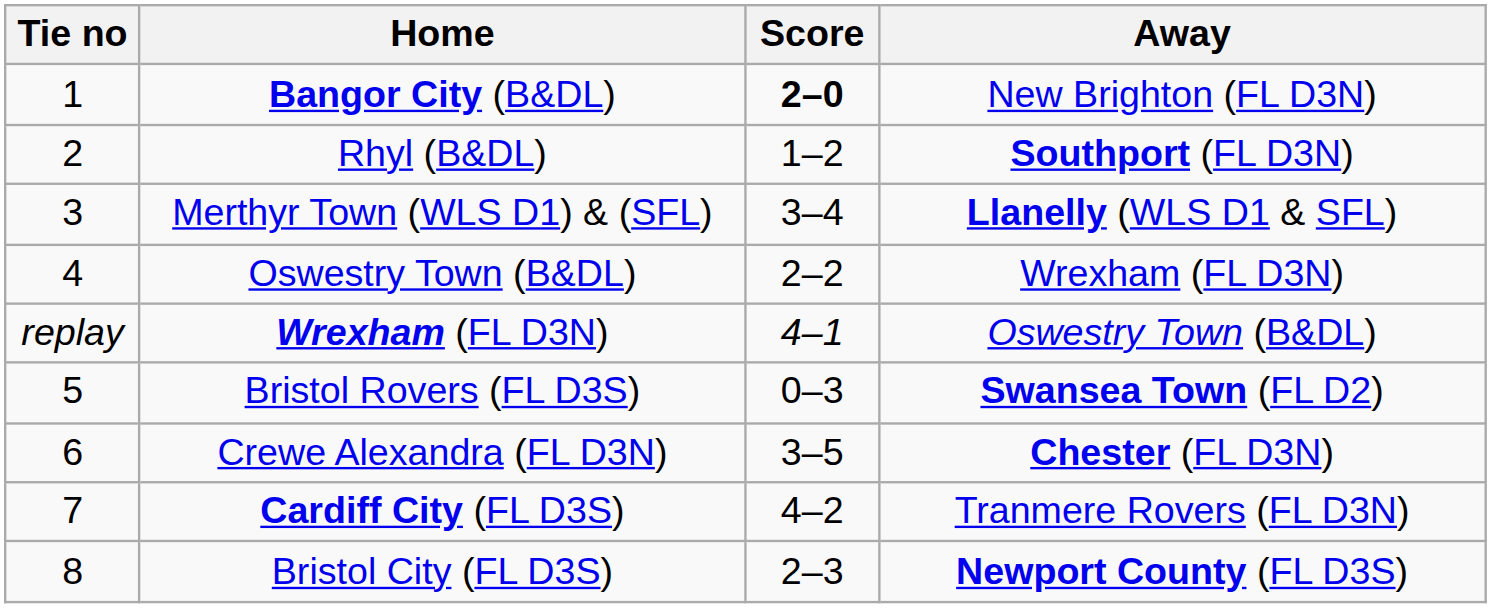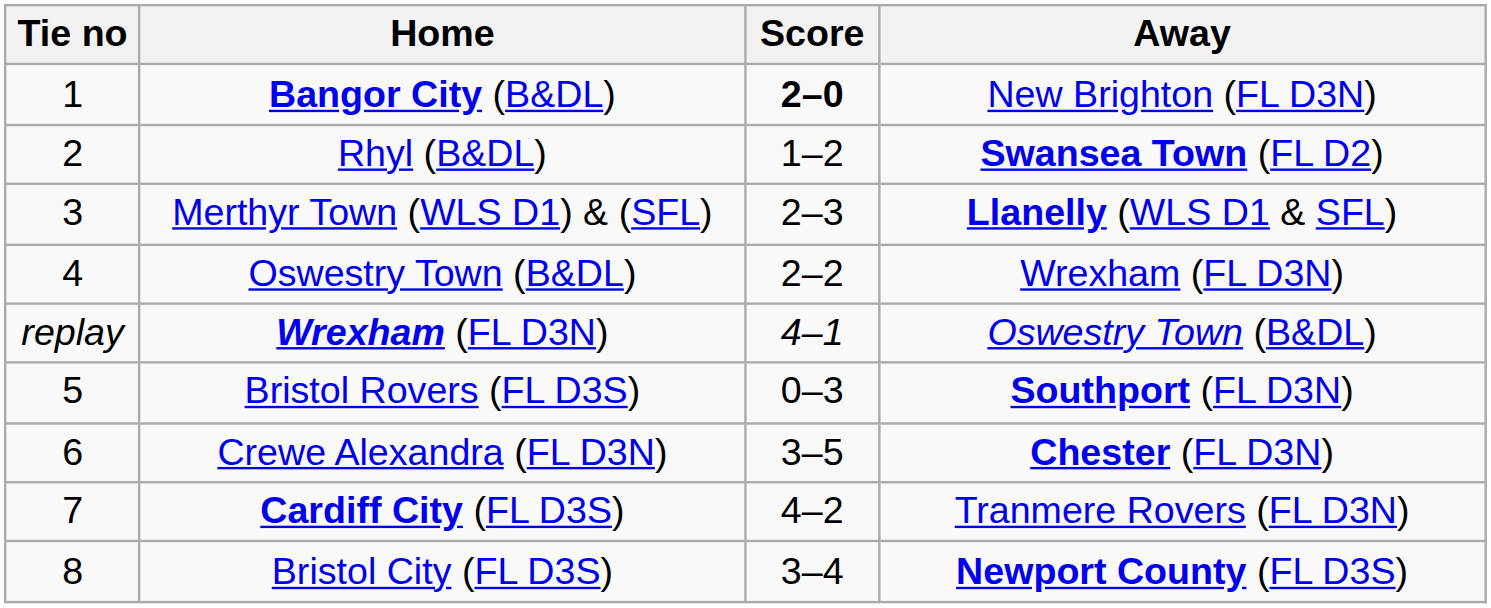Rhyl (B&DL) | Away: Southport (FL D3N) -> Swansea Town (FL D2)
Merthyr Town (WLS D1) & (SFL) | Score: 3–4 -> 2–3
Bristol Rovers (FL D3S) | Away: Swansea Town (FL D2) -> Southport (FL D3N)
Bristol City (FL D3S) | Score: 2–3 -> 3–4
